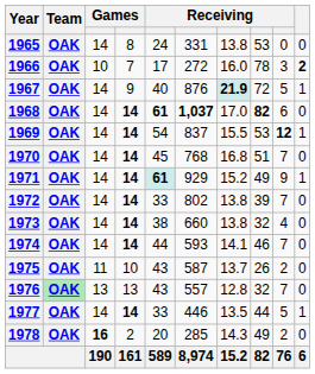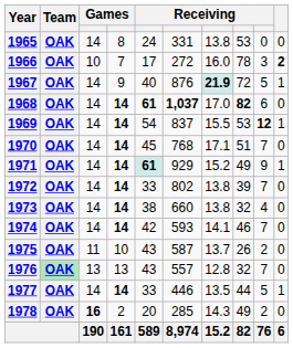1970 | column 7: 16.8 -> 17.1
1974 | column 5: 44 -> 42
